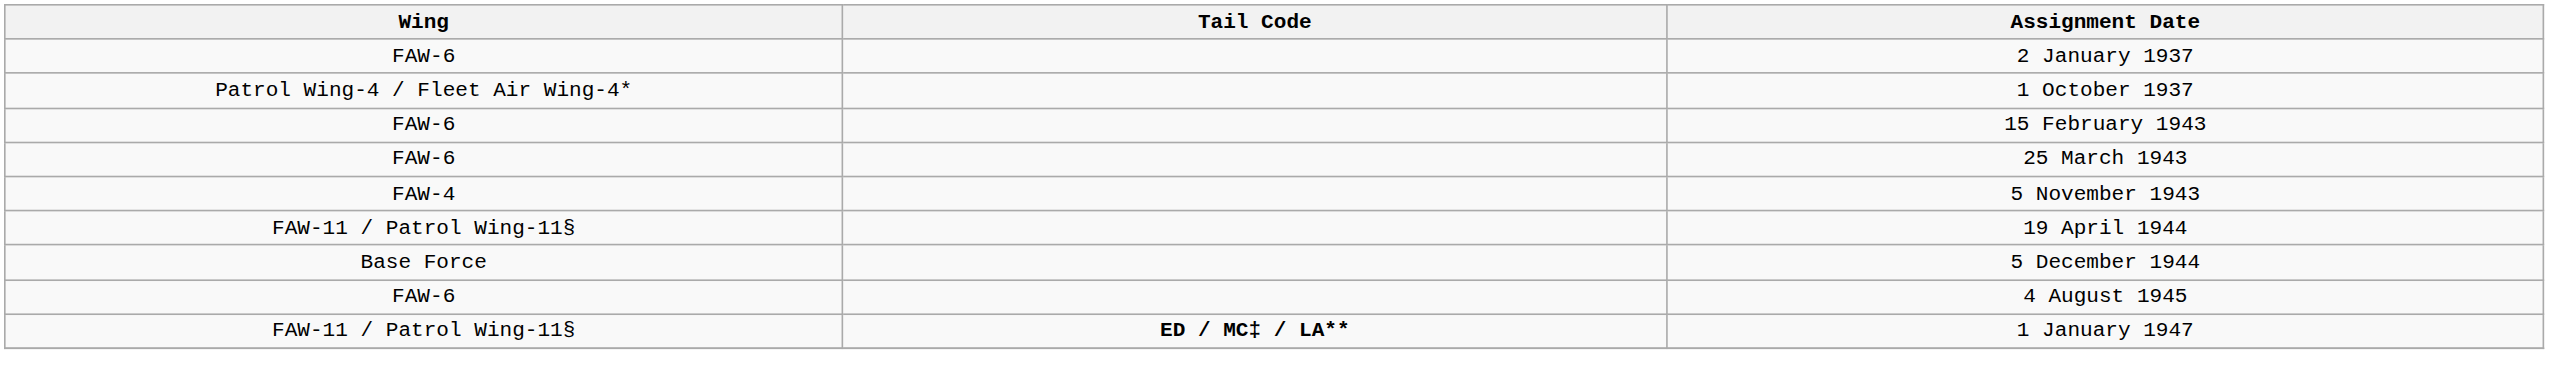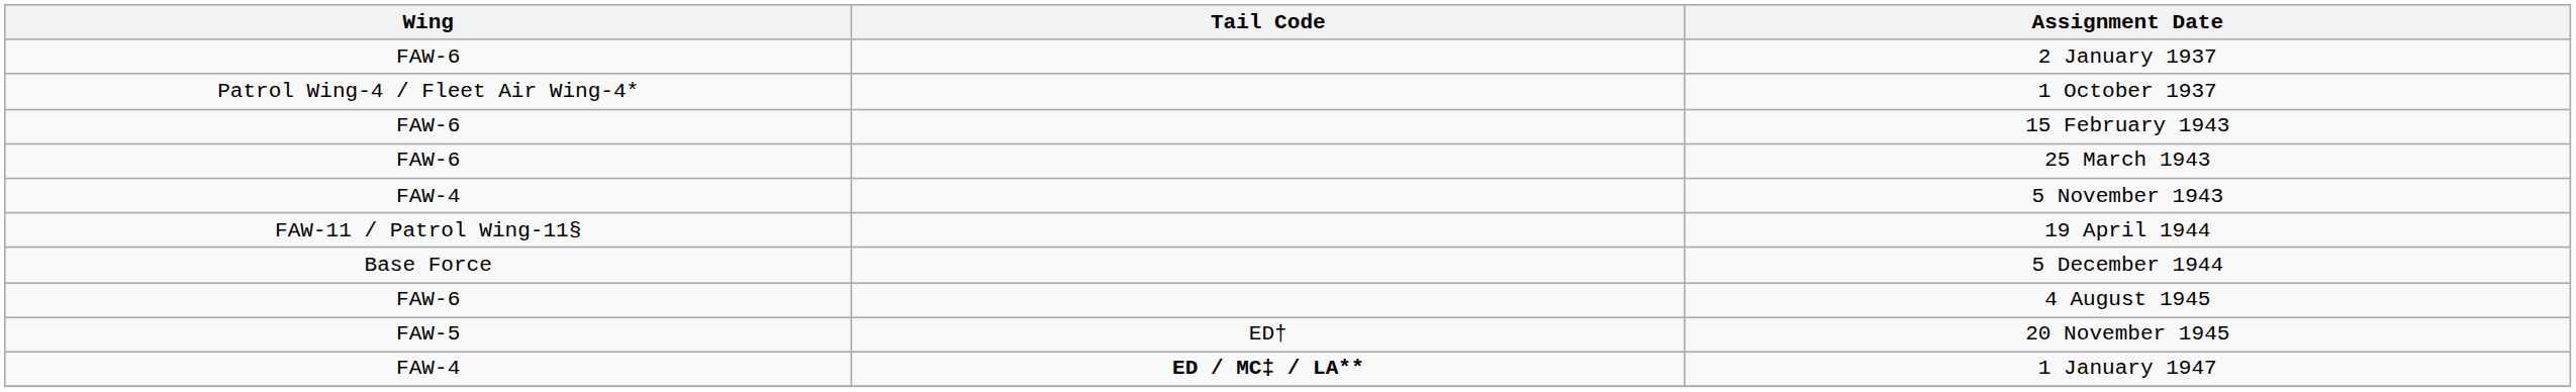+ row: FAW-5 | ED† | 20 November 1945
1 January 1947 | Wing: FAW-11 / Patrol Wing-11§ -> FAW-4
